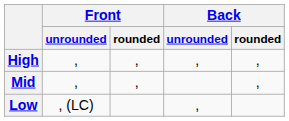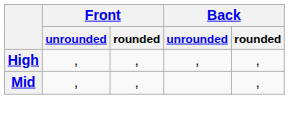- row: Low | , (LC) | ,
